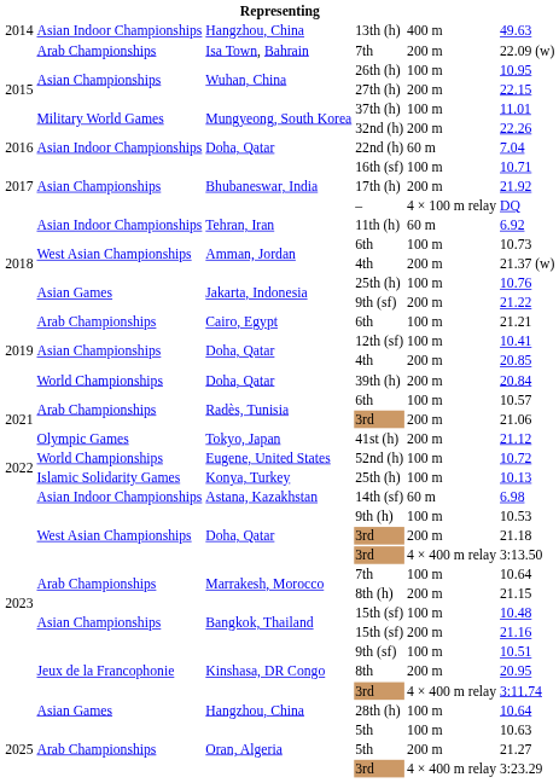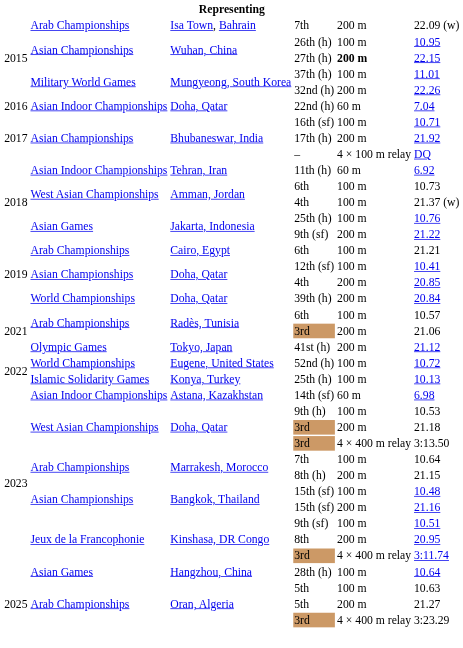- row: 2014 | Asian Indoor Championships | Hangzhou, China | 13th (h) | 400 m | 49.63
27th (h) | column 5: normal -> bold
Amman, Jordan / 4th | column 5: 200 m -> 100 m
